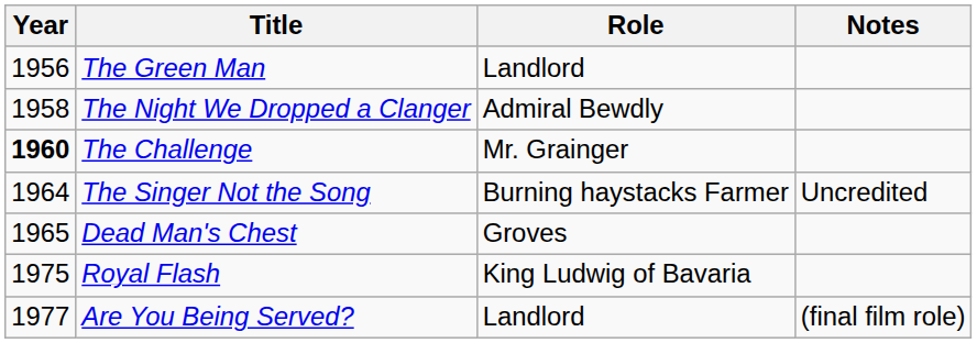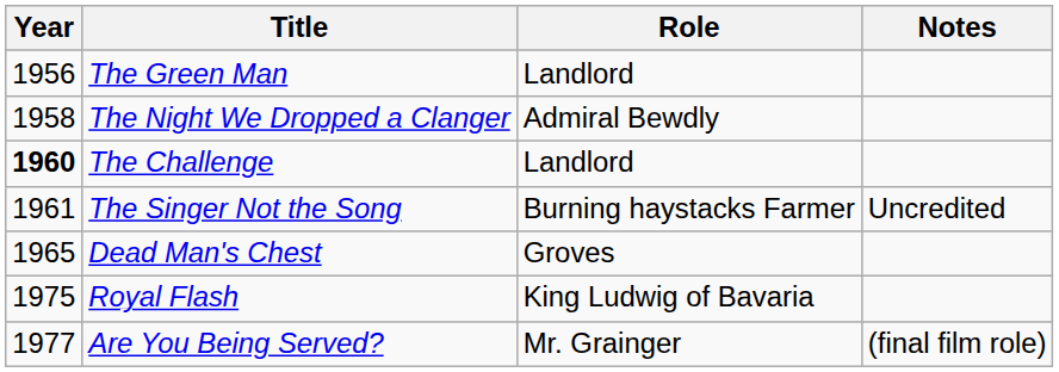The Challenge | Role: Mr. Grainger -> Landlord
The Singer Not the Song | Year: 1964 -> 1961
Are You Being Served? | Role: Landlord -> Mr. Grainger
